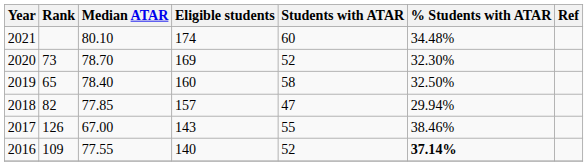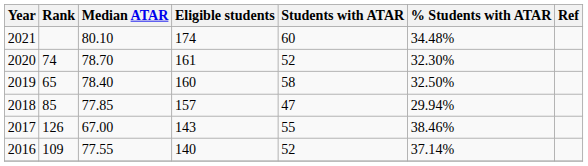2020 | Rank: 73 -> 74
2020 | Eligible students: 169 -> 161
2018 | Rank: 82 -> 85
2016 | % Students with ATAR: bold -> normal
